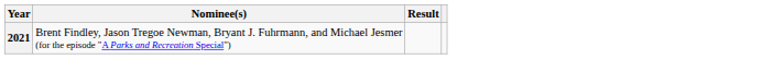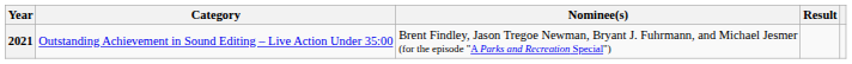+ column: Category | Outstanding Achievement in Sound Editing – Live Action Under 35:00
